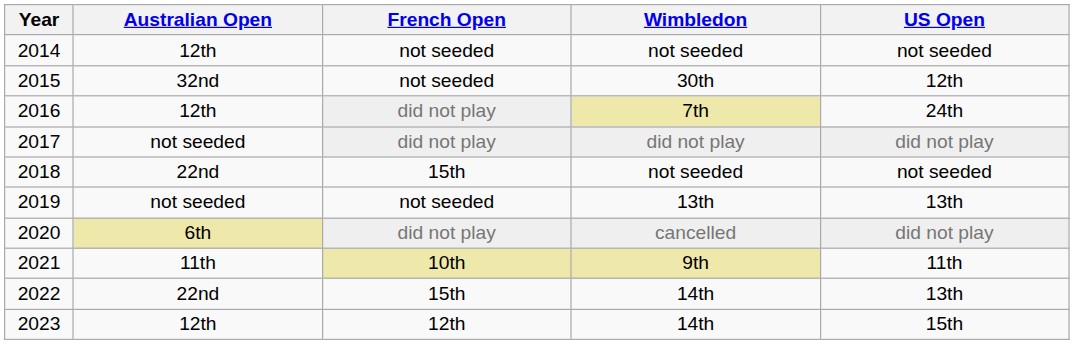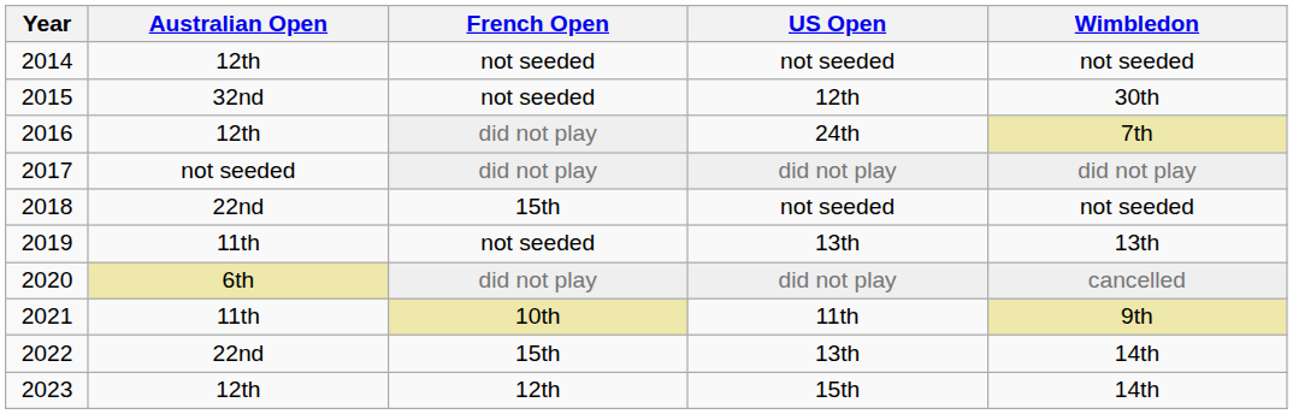columns swapped: Wimbledon <-> US Open
2019 | Australian Open: not seeded -> 11th
